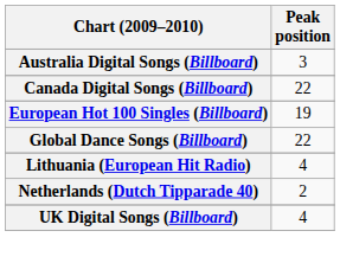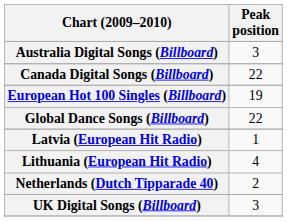+ row: Latvia (European Hit Radio) | 1
UK Digital Songs (Billboard) | Peak position: 4 -> 3
